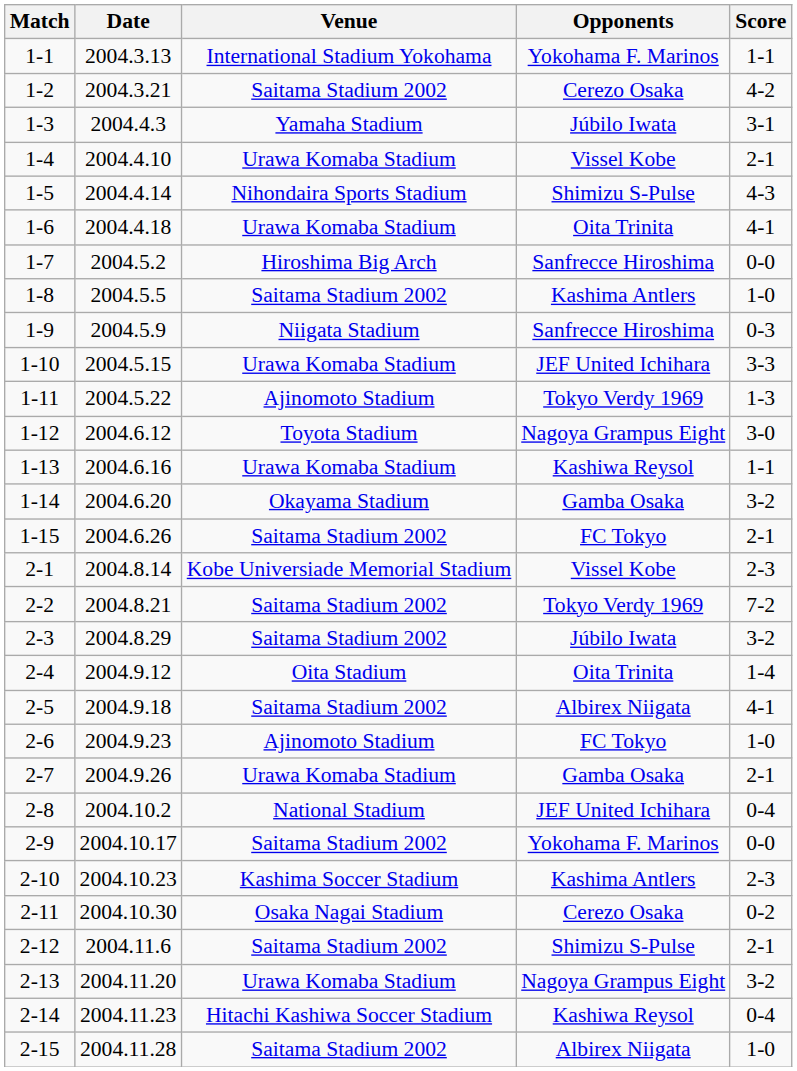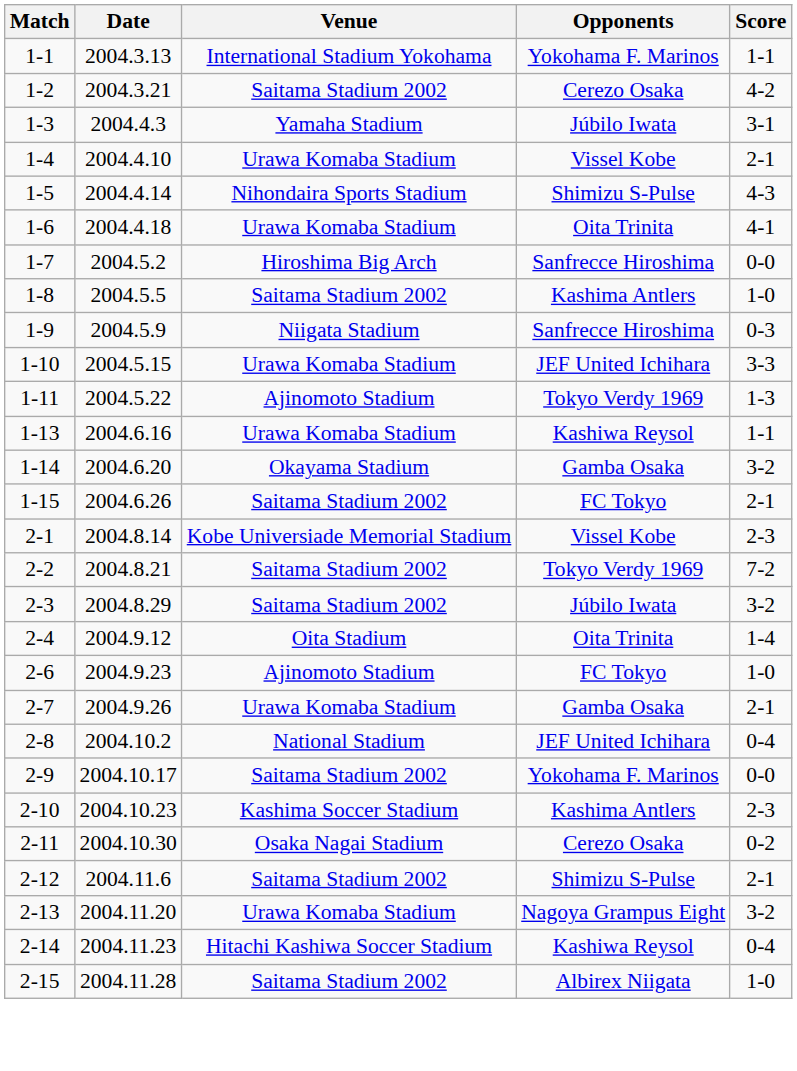- row: 1-12 | 2004.6.12 | Toyota Stadium | Nagoya Grampus Eight | 3-0
- row: 2-5 | 2004.9.18 | Saitama Stadium 2002 | Albirex Niigata | 4-1
